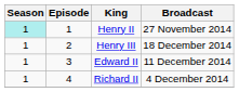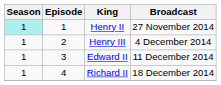Henry III | Broadcast: 18 December 2014 -> 4 December 2014
Richard II | Broadcast: 4 December 2014 -> 18 December 2014
